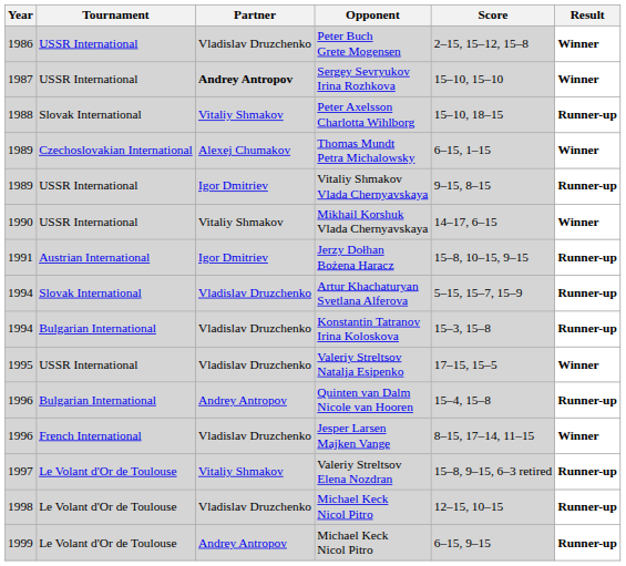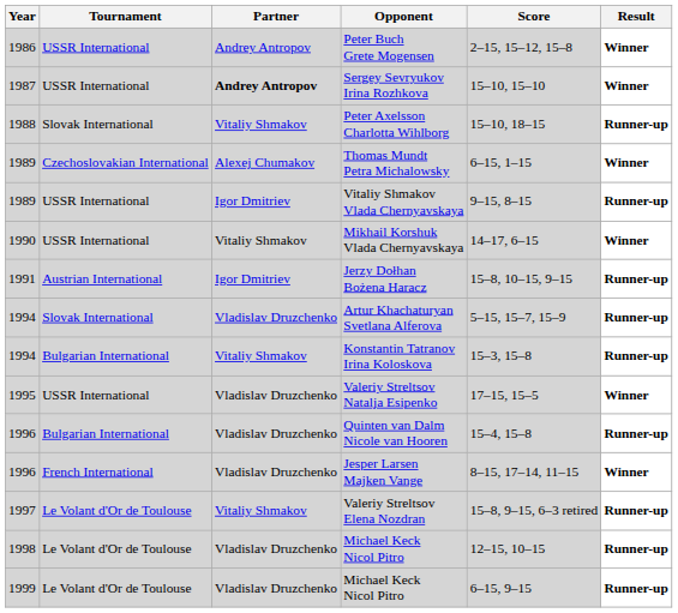Peter Buch Grete Mogensen | Partner: Vladislav Druzchenko -> Andrey Antropov
Konstantin Tatranov Irina Koloskova | Partner: Vladislav Druzchenko -> Vitaliy Shmakov
Quinten van Dalm Nicole van Hooren | Partner: Andrey Antropov -> Vladislav Druzchenko
1999 / Michael Keck Nicol Pitro | Partner: Andrey Antropov -> Vladislav Druzchenko
